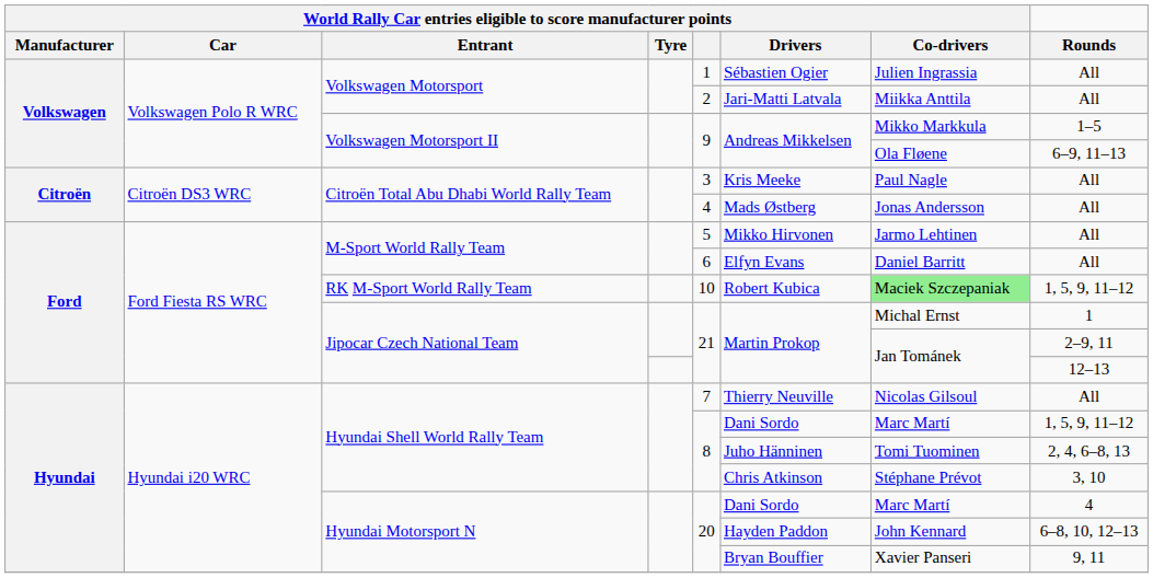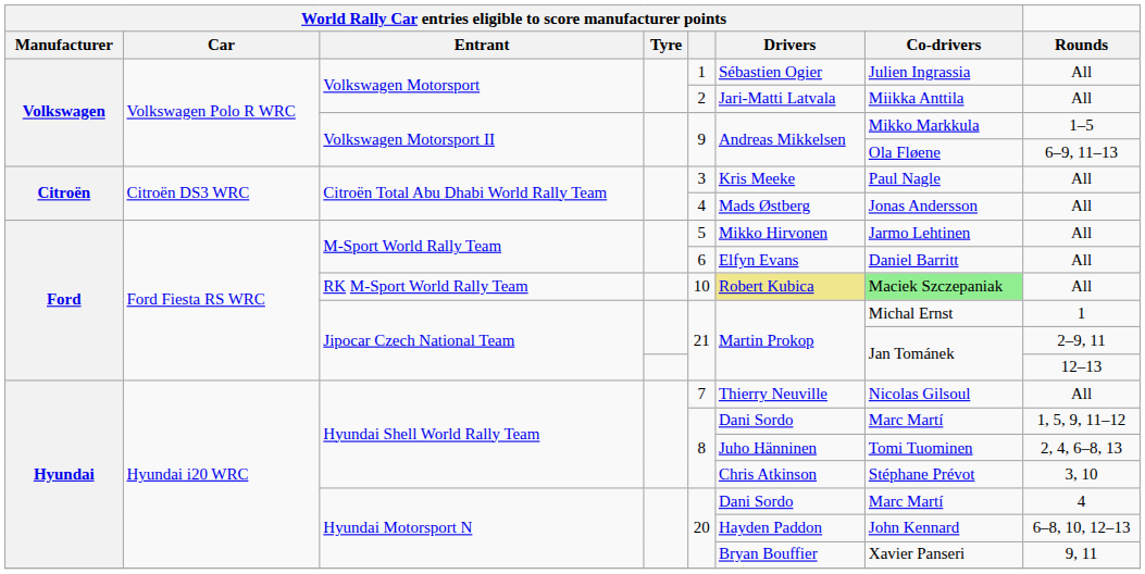RK M-Sport World Rally Team | column 6: no background -> khaki background
RK M-Sport World Rally Team | Rounds: 1, 5, 9, 11–12 -> All
